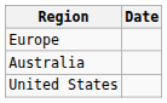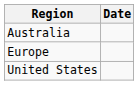rows swapped: Australia <-> Europe
